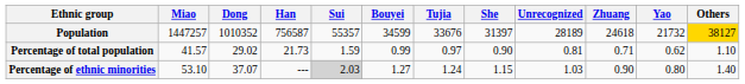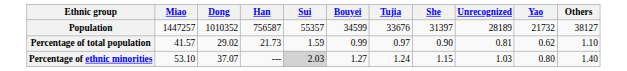- column: Zhuang | 24618 | 0.71 | 0.90
Population | Others: gold background -> no background
